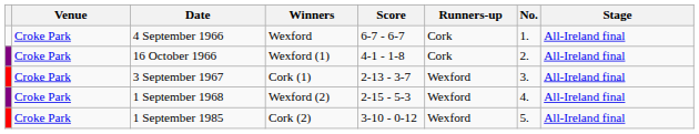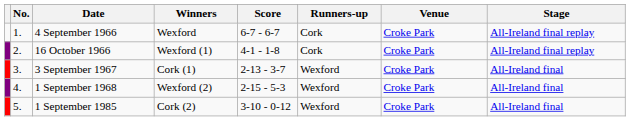columns swapped: No. <-> Venue
4 September 1966 | Stage: All-Ireland final -> All-Ireland final replay
16 October 1966 | Stage: All-Ireland final -> All-Ireland final replay
